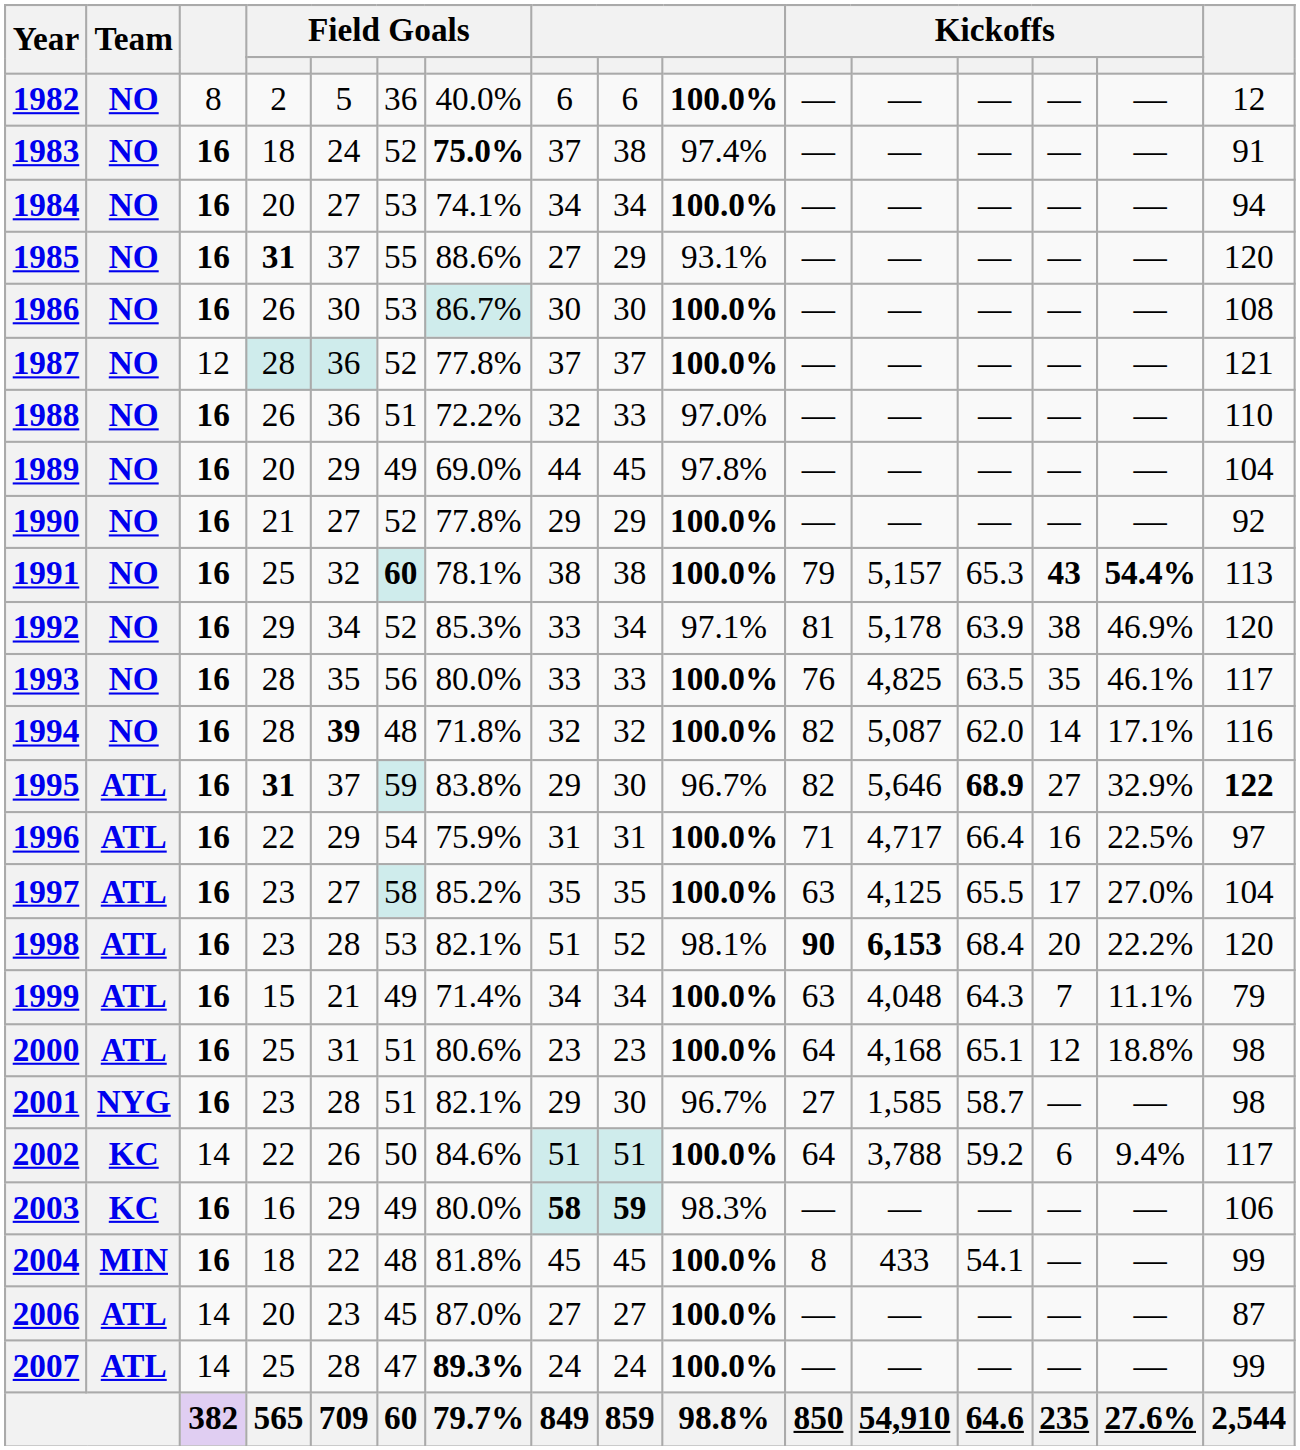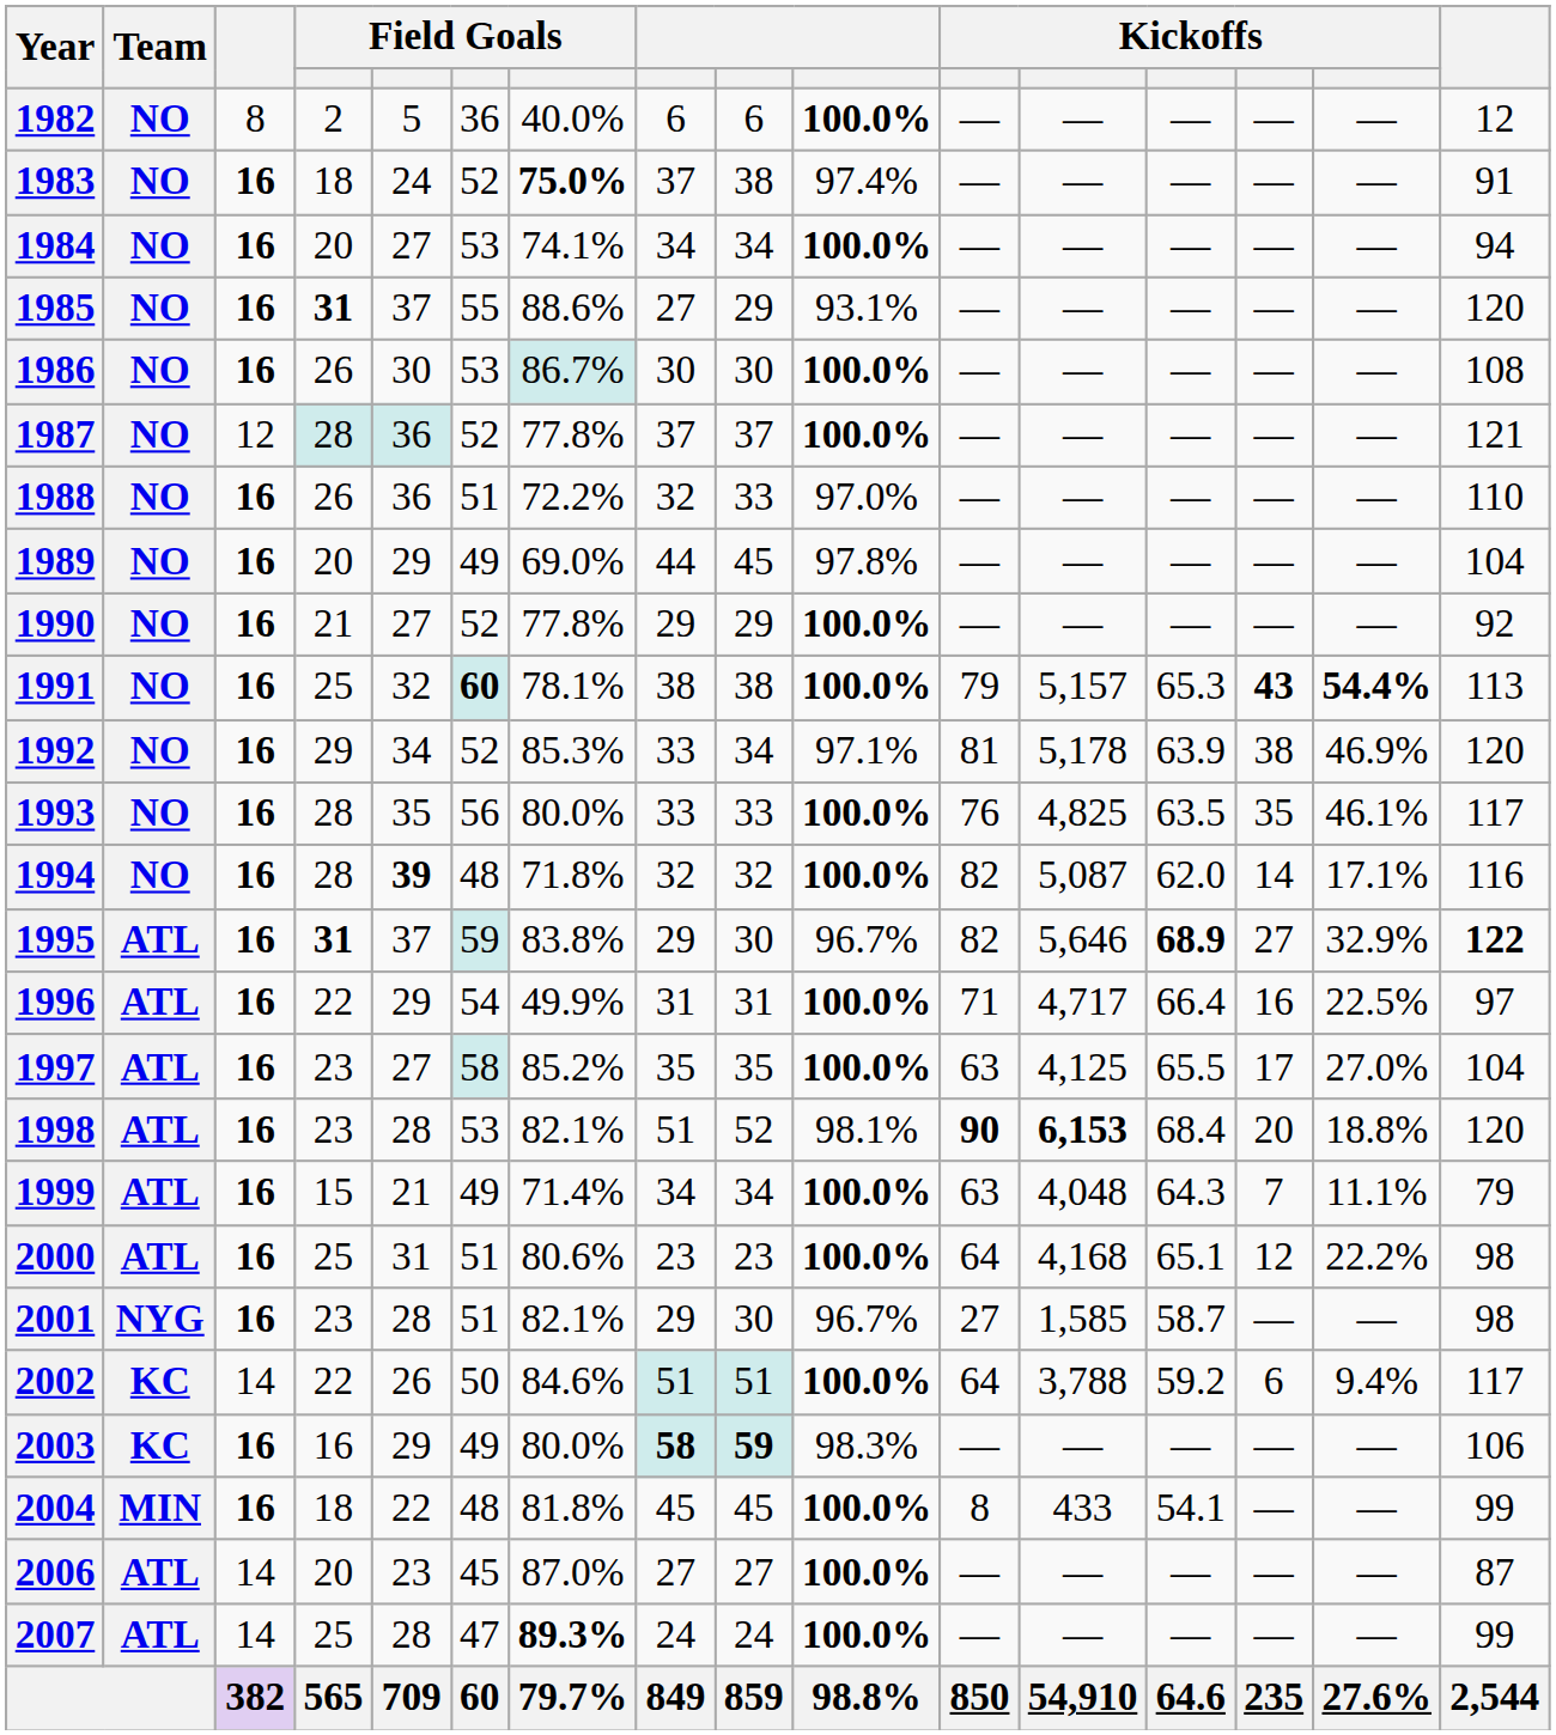1996 | column 7: 75.9% -> 49.9%
1998 | column 15: 22.2% -> 18.8%
2000 | column 15: 18.8% -> 22.2%
